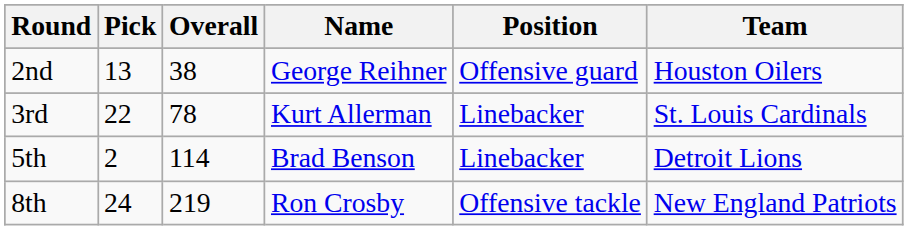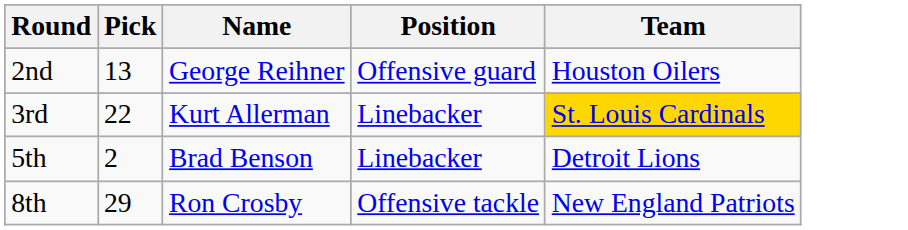- column: Overall | 38 | 78 | 114 | 219
3rd | Team: no background -> gold background
8th | Pick: 24 -> 29
